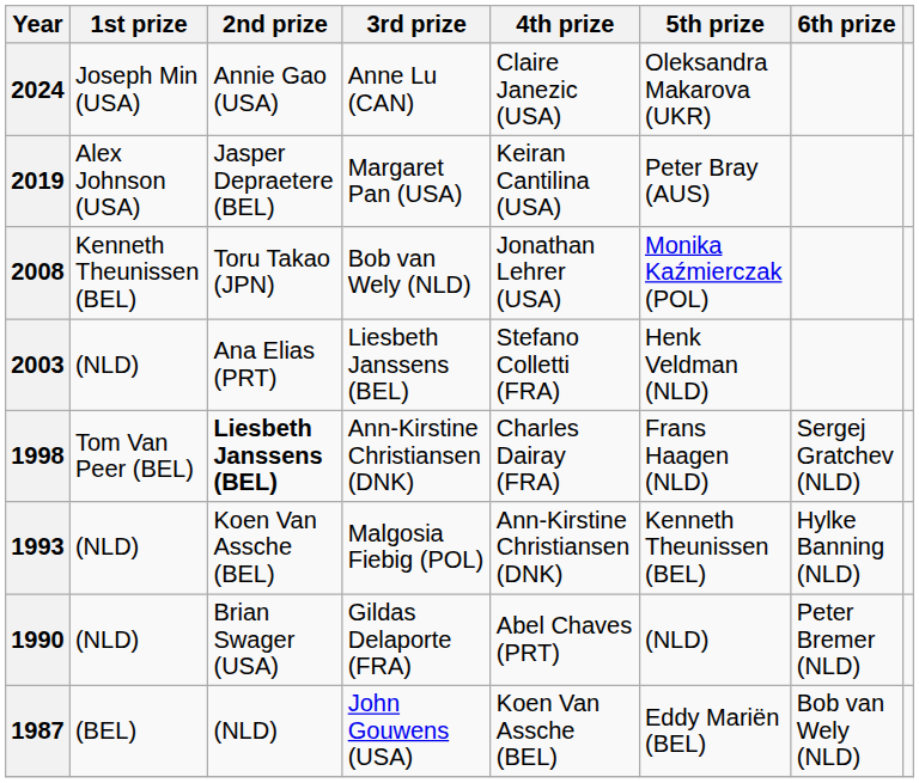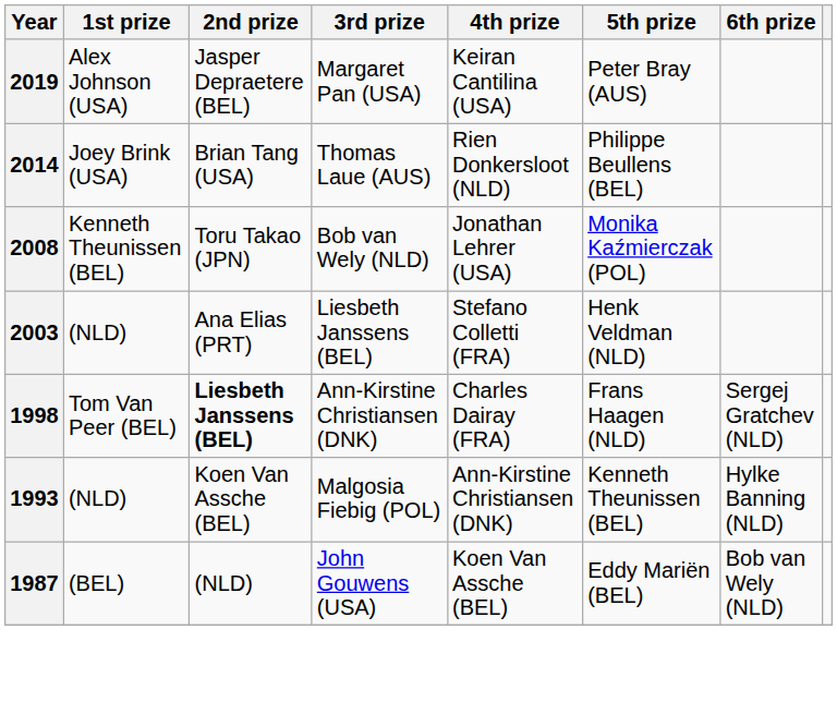- row: 2024 | Joseph Min (USA) | Annie Gao (USA) | Anne Lu (CAN) | Claire Janezic (USA) | Oleksandra Makarova (UKR)
+ row: 2014 | Joey Brink (USA) | Brian Tang (USA) | Thomas Laue (AUS) | Rien Donkersloot (NLD) | Philippe Beullens (BEL)
- row: 1990 | (NLD) | Brian Swager (USA) | Gildas Delaporte (FRA) | Abel Chaves (PRT) | (NLD) | Peter Bremer (NLD)
